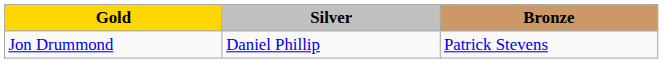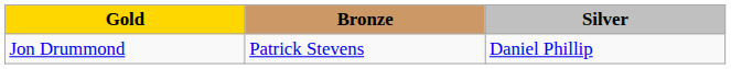columns swapped: Silver <-> Bronze
